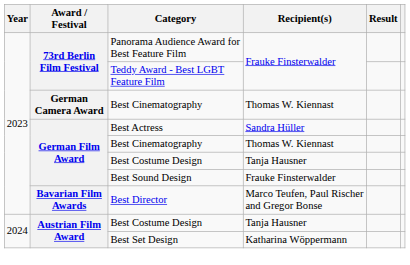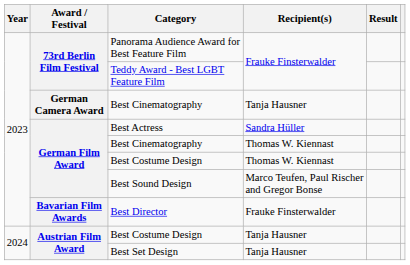German Camera Award / Best Cinematography | Recipient(s): Thomas W. Kiennast -> Tanja Hausner
German Film Award / Best Costume Design | Recipient(s): Tanja Hausner -> Thomas W. Kiennast
Best Sound Design | Recipient(s): Frauke Finsterwalder -> Marco Teufen, Paul Rischer and Gregor Bonse
Best Director | Recipient(s): Marco Teufen, Paul Rischer and Gregor Bonse -> Frauke Finsterwalder
Best Set Design | Recipient(s): Katharina Wöppermann -> Tanja Hausner
